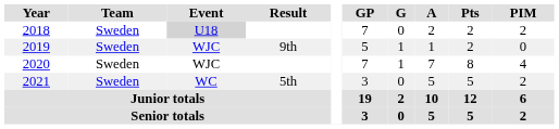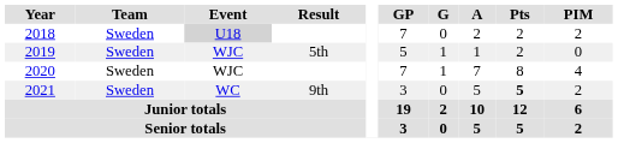2019 | Result: 9th -> 5th
2021 | Result: 5th -> 9th
2021 | Pts: normal -> bold
